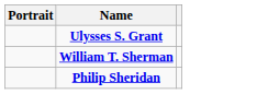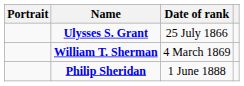+ column: Date of rank | 25 July 1866 | 4 March 1869 | 1 June 1888
